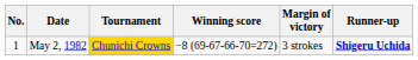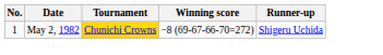- column: Margin of victory | 3 strokes
May 2, 1982 | Runner-up: bold -> normal
